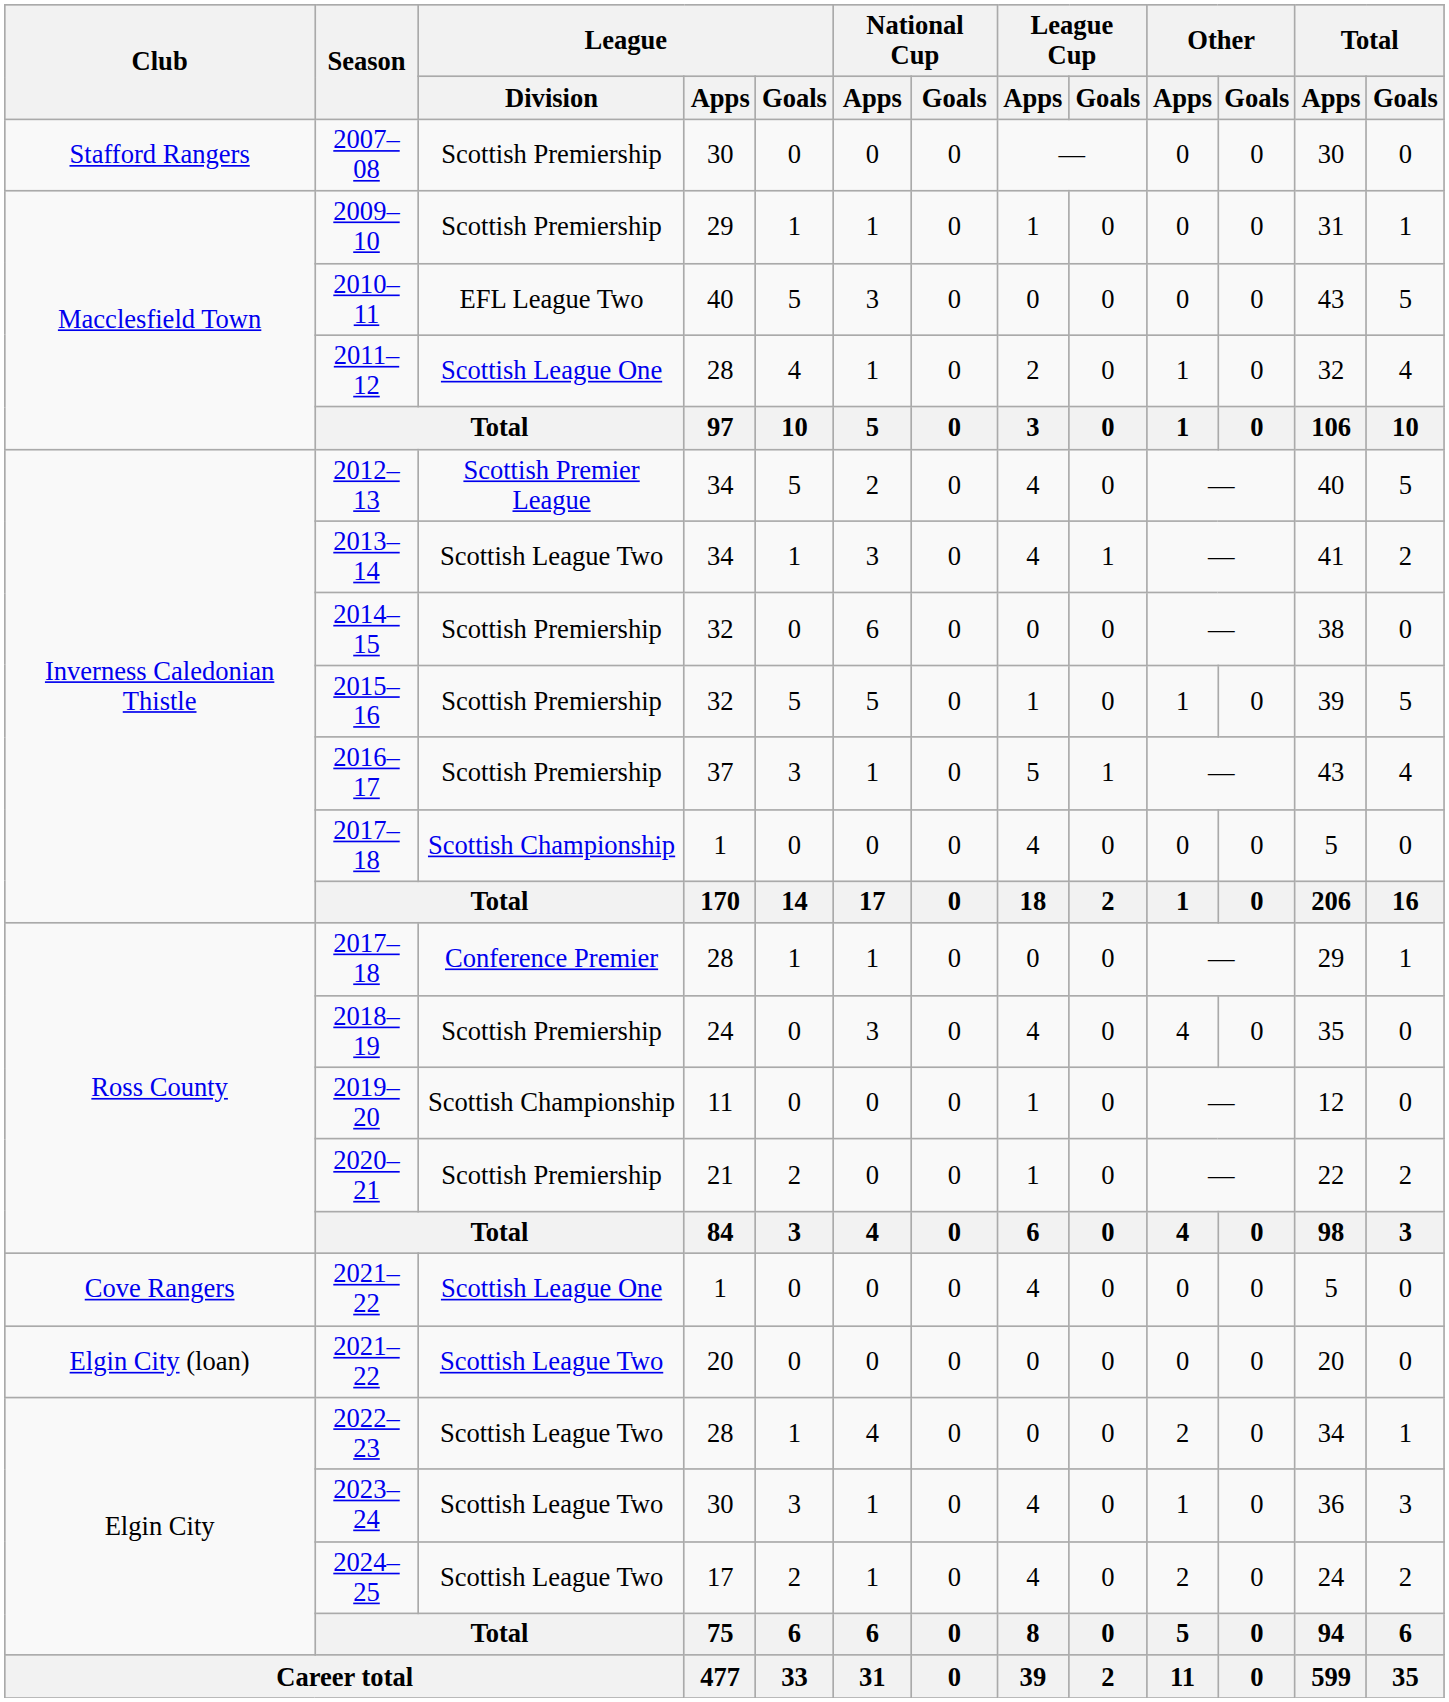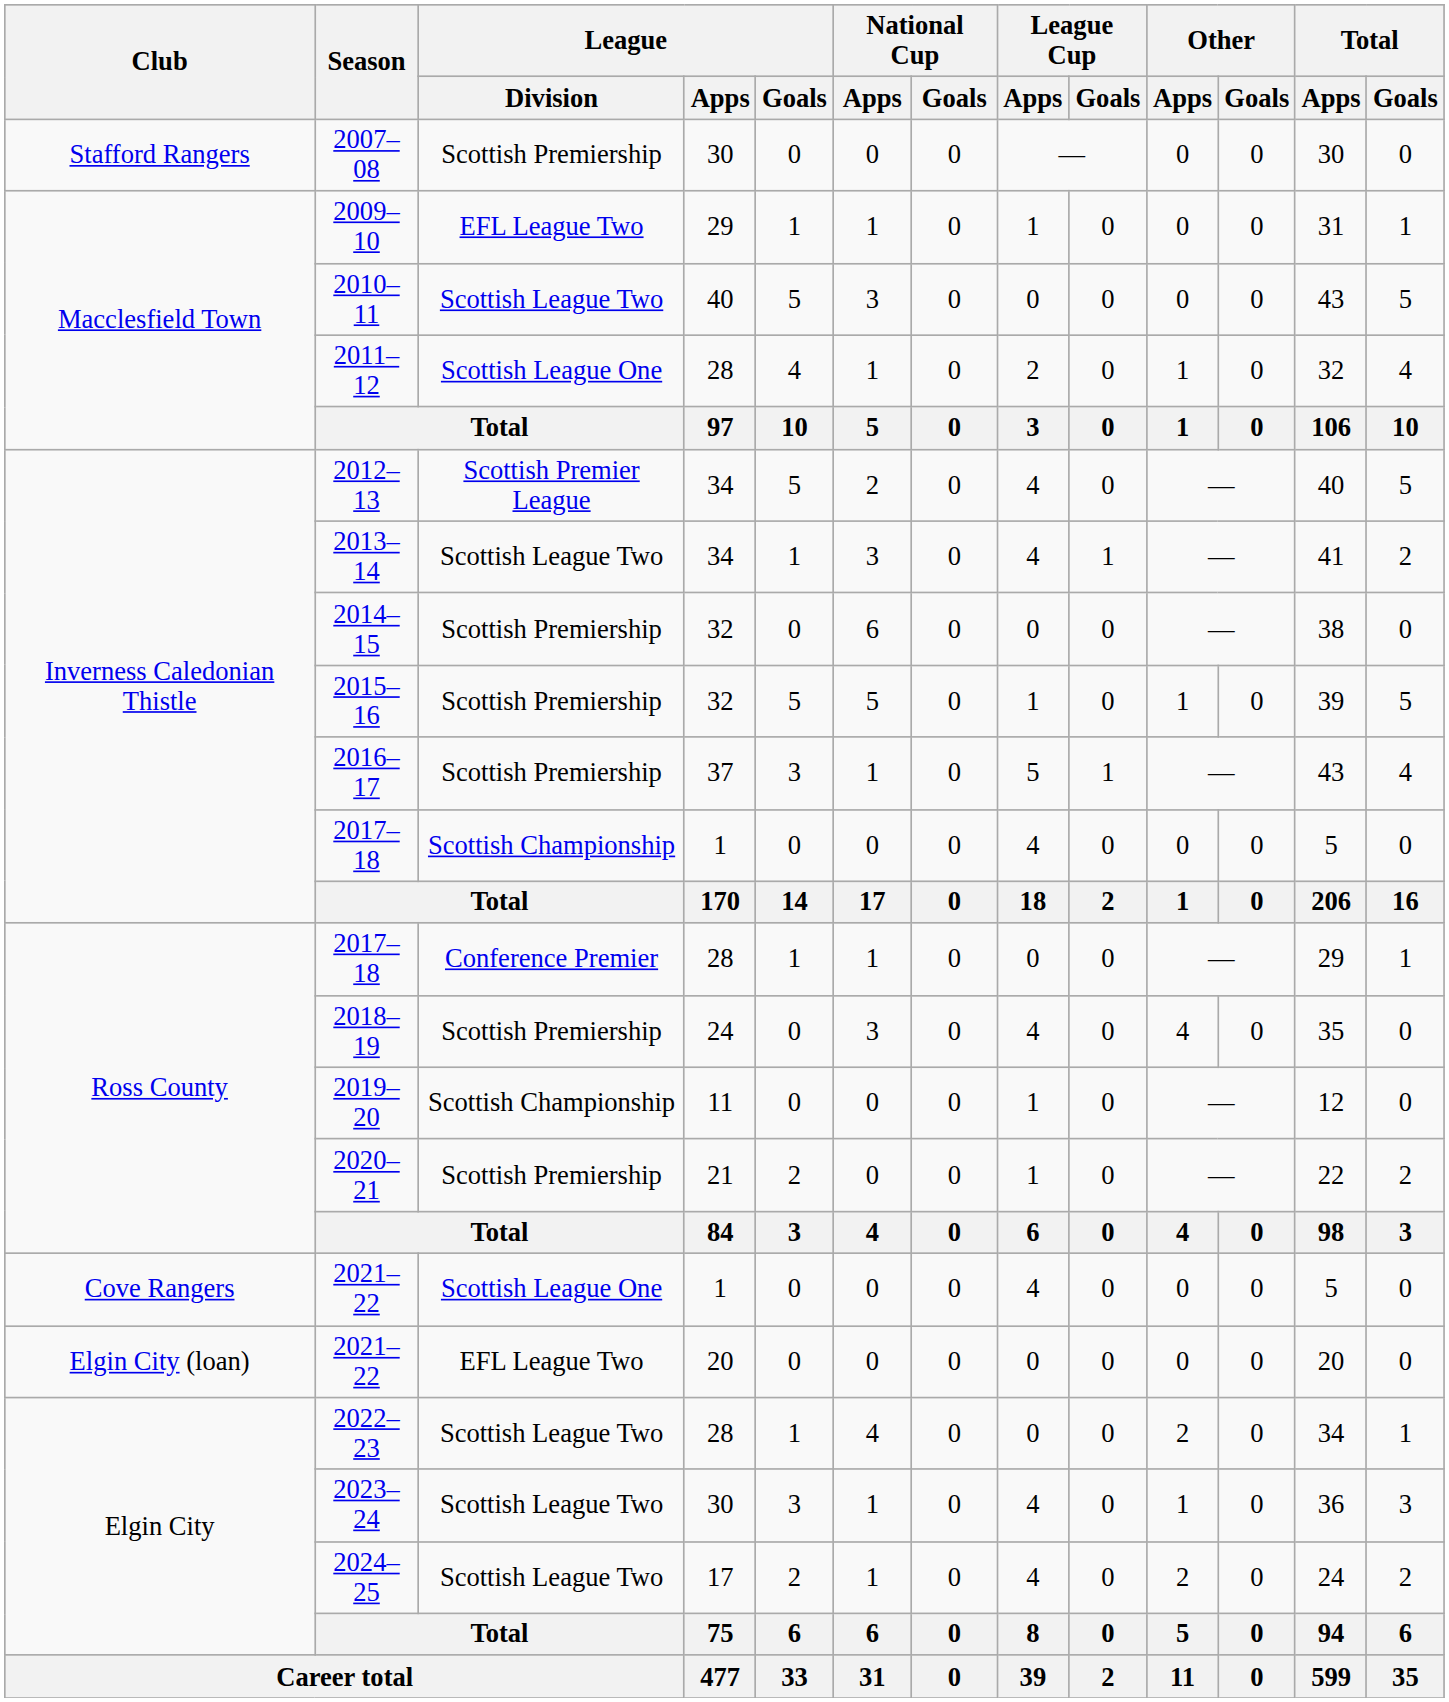2009–10 | League / Division: Scottish Premiership -> EFL League Two
2010–11 | League / Division: EFL League Two -> Scottish League Two
2021–22 / 20 | League / Division: Scottish League Two -> EFL League Two
